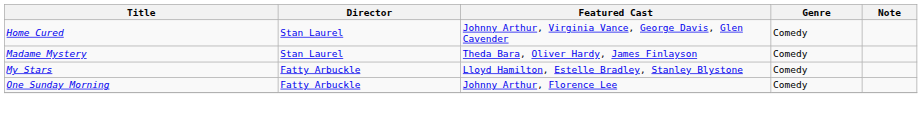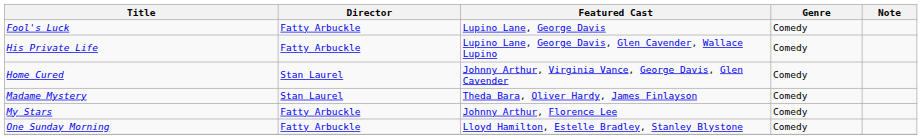+ row: Fool's Luck | Fatty Arbuckle | Lupino Lane, George Davis | Comedy
+ row: His Private Life | Fatty Arbuckle | Lupino Lane, George Davis, Glen Cavender, Wallace Lupino | Comedy
My Stars | Featured Cast: Lloyd Hamilton, Estelle Bradley, Stanley Blystone -> Johnny Arthur, Florence Lee
One Sunday Morning | Featured Cast: Johnny Arthur, Florence Lee -> Lloyd Hamilton, Estelle Bradley, Stanley Blystone
